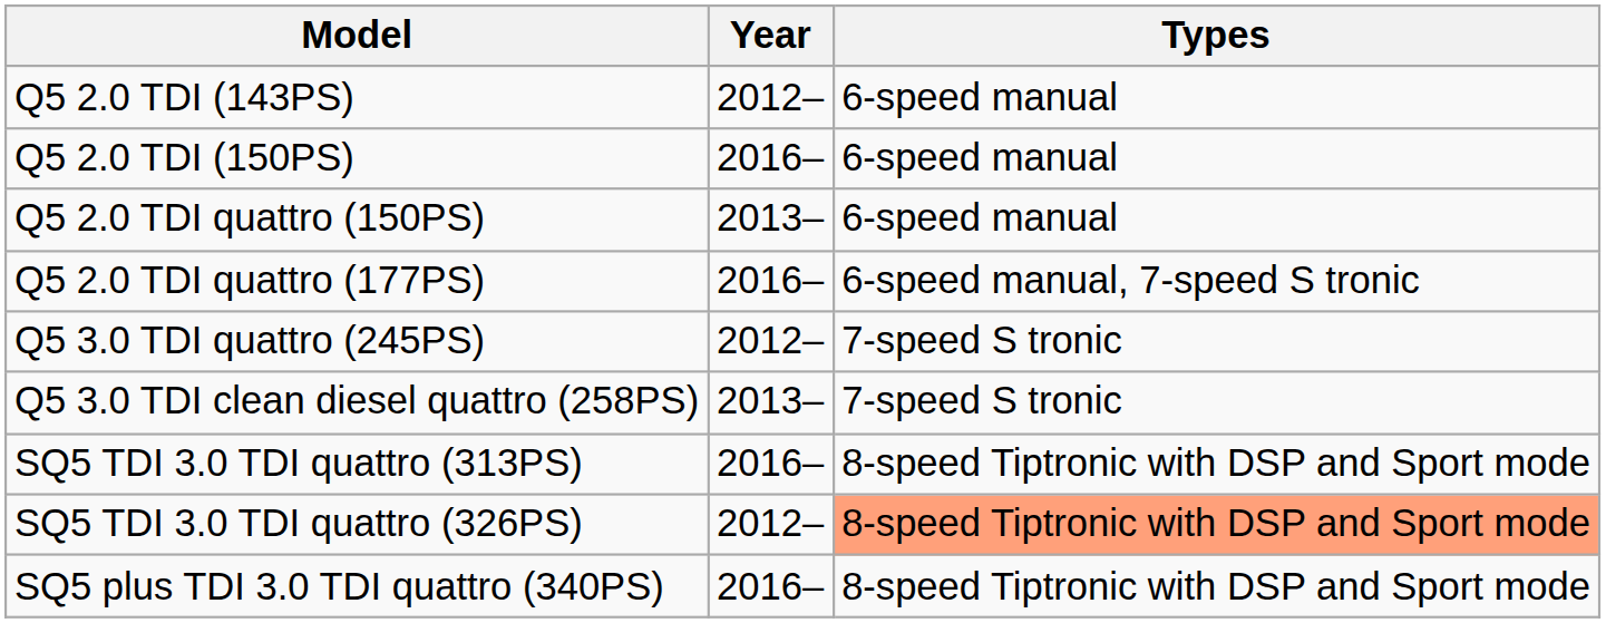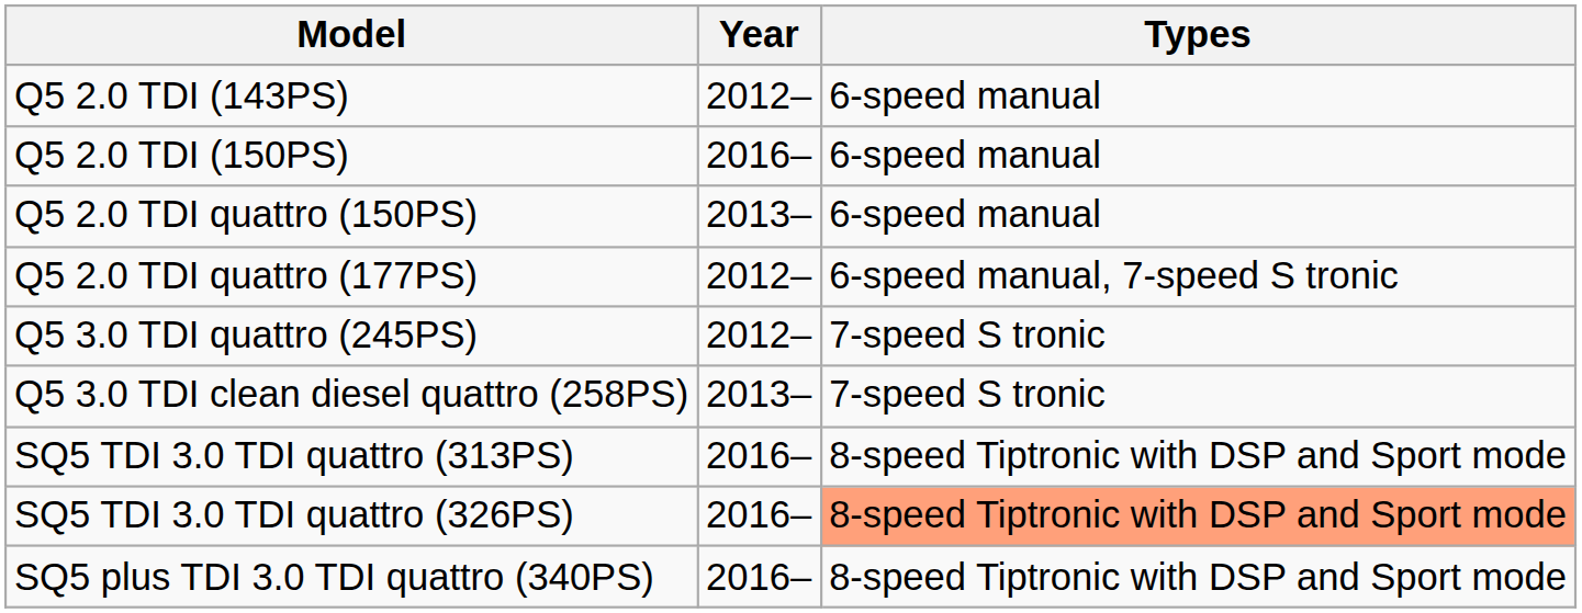Q5 2.0 TDI quattro (177PS) | Year: 2016– -> 2012–
SQ5 TDI 3.0 TDI quattro (326PS) | Year: 2012– -> 2016–
